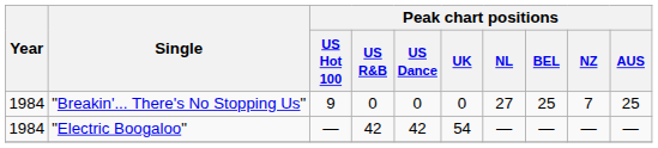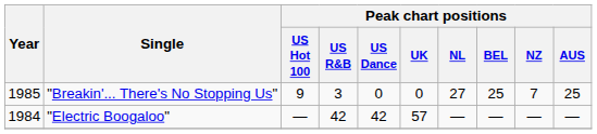"Breakin'... There's No Stopping Us" | Year: 1984 -> 1985
"Breakin'... There's No Stopping Us" | Peak chart positions / US R&B: 0 -> 3
"Electric Boogaloo" | Peak chart positions / UK: 54 -> 57
